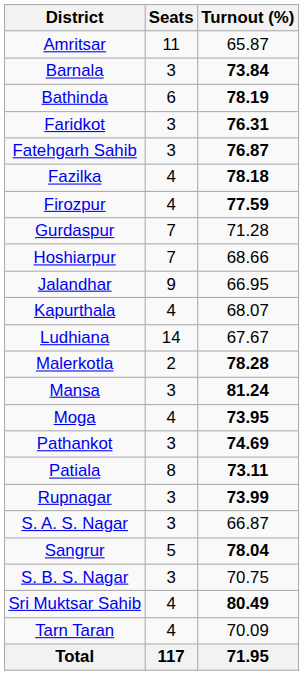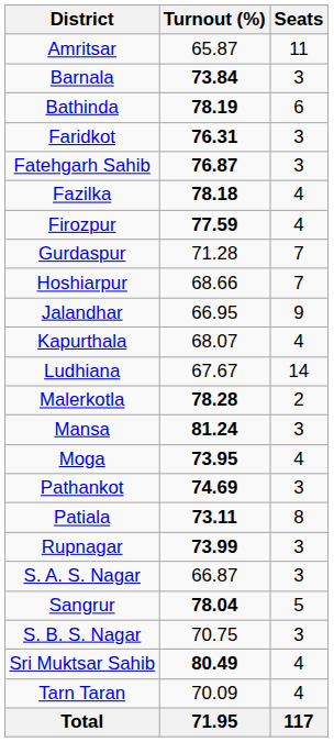columns swapped: Seats <-> Turnout (%)
